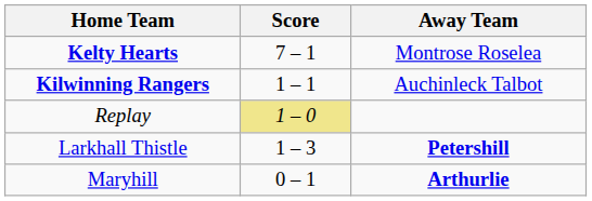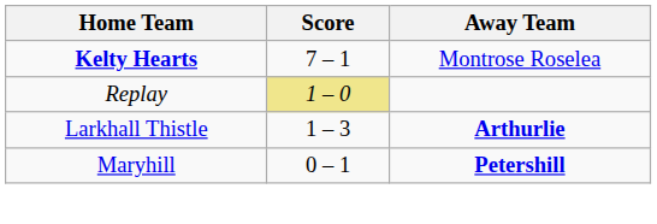- row: Kilwinning Rangers | 1 – 1 | Auchinleck Talbot
Larkhall Thistle | Away Team: Petershill -> Arthurlie
Maryhill | Away Team: Arthurlie -> Petershill
